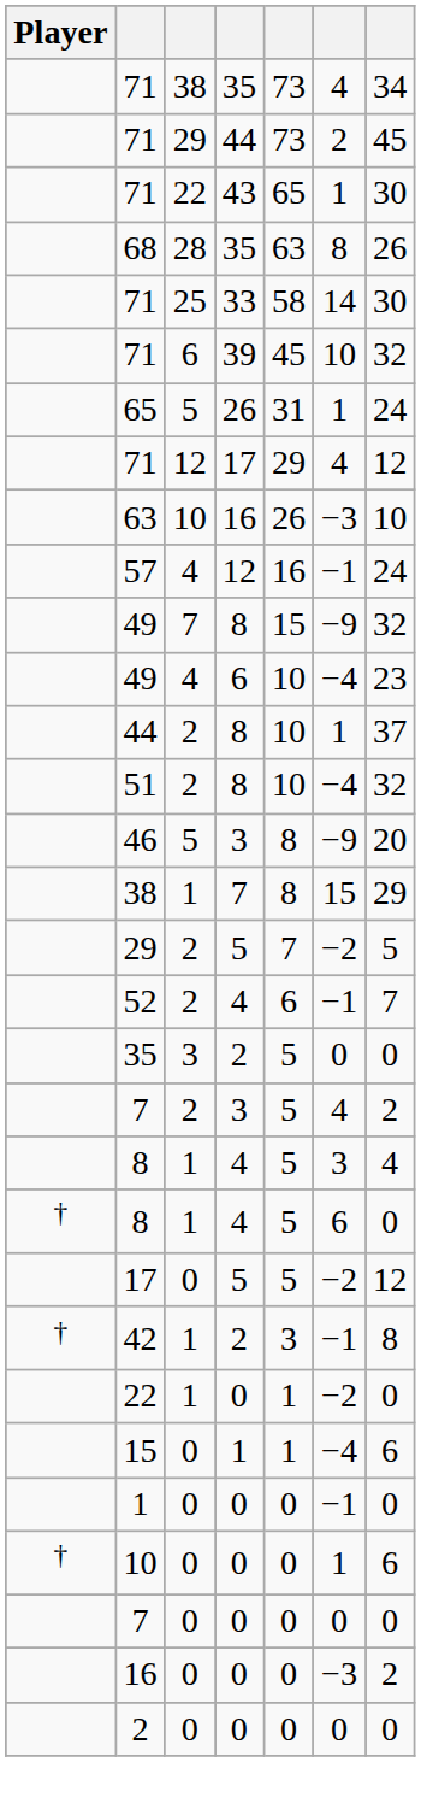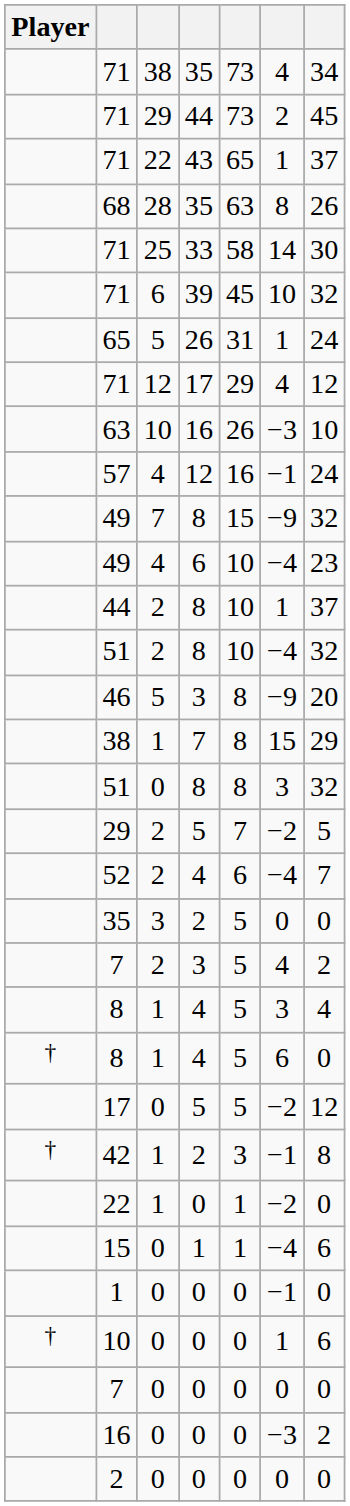71 / 22 | column 7: 30 -> 37
+ row: 51 | 0 | 8 | 8 | 3 | 32
52 | column 6: −1 -> −4
